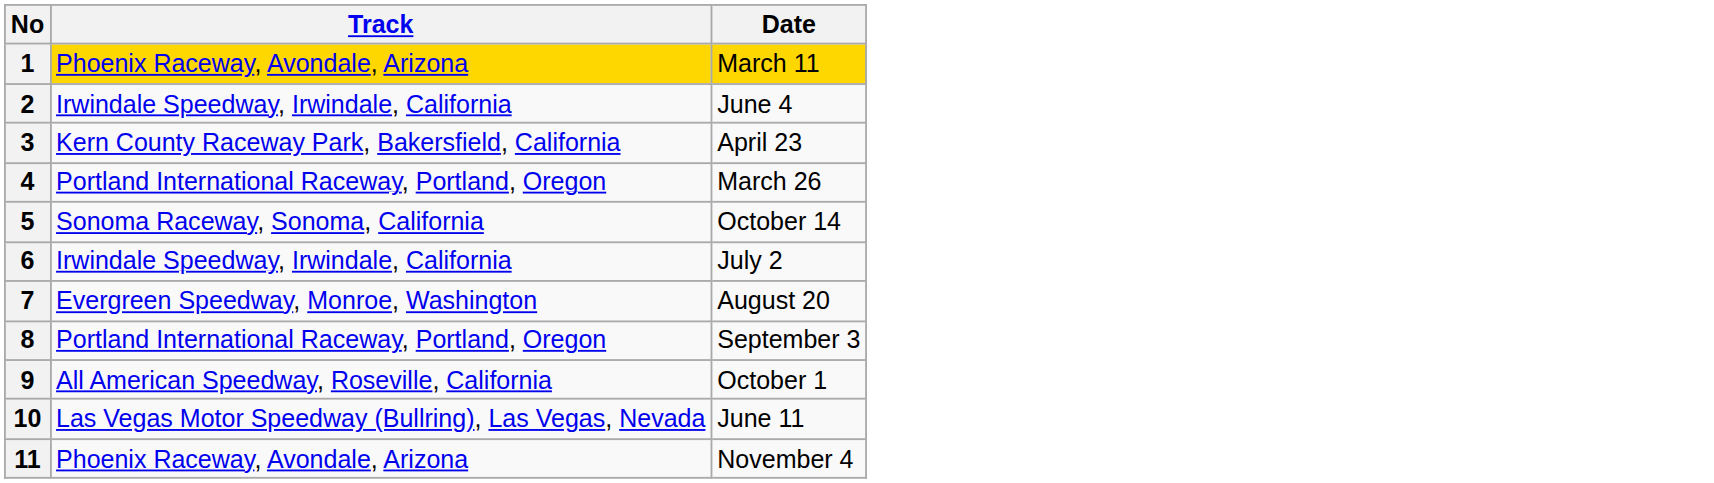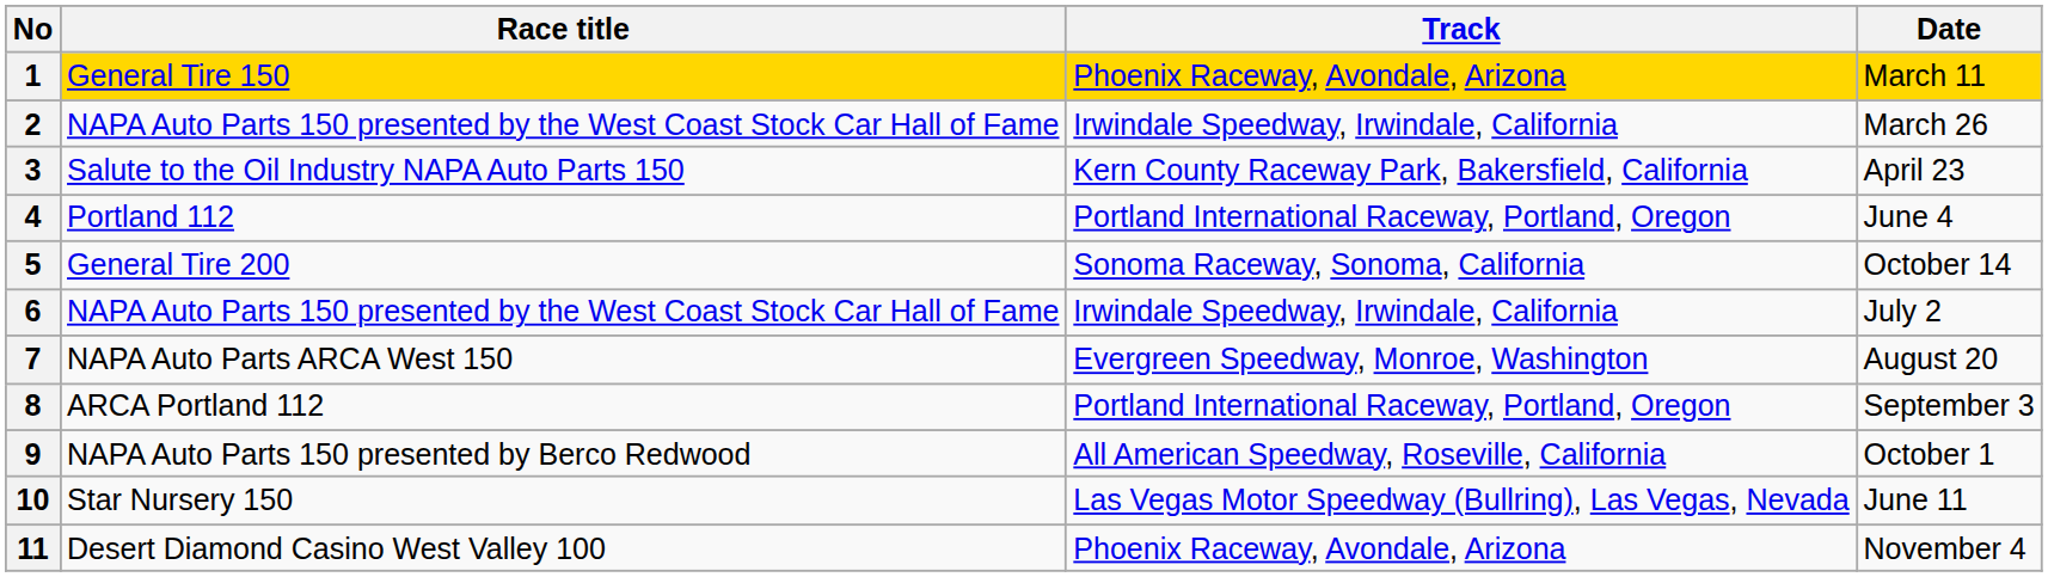+ column: Race title | General Tire 150 | NAPA Auto Parts 150 presented by the West Coast Stock Car Hall of Fame | Salute to the Oil Industry NAPA Auto Parts 150 | Portland 112 | General Tire 200 | NAPA Auto Parts 150 presented by the West Coast Stock Car Hall of Fame | NAPA Auto Parts ARCA West 150 | ARCA Portland 112 | NAPA Auto Parts 150 presented by Berco Redwood | Star Nursery 150 | Desert Diamond Casino West Valley 100
2 | Date: June 4 -> March 26
4 | Date: March 26 -> June 4
